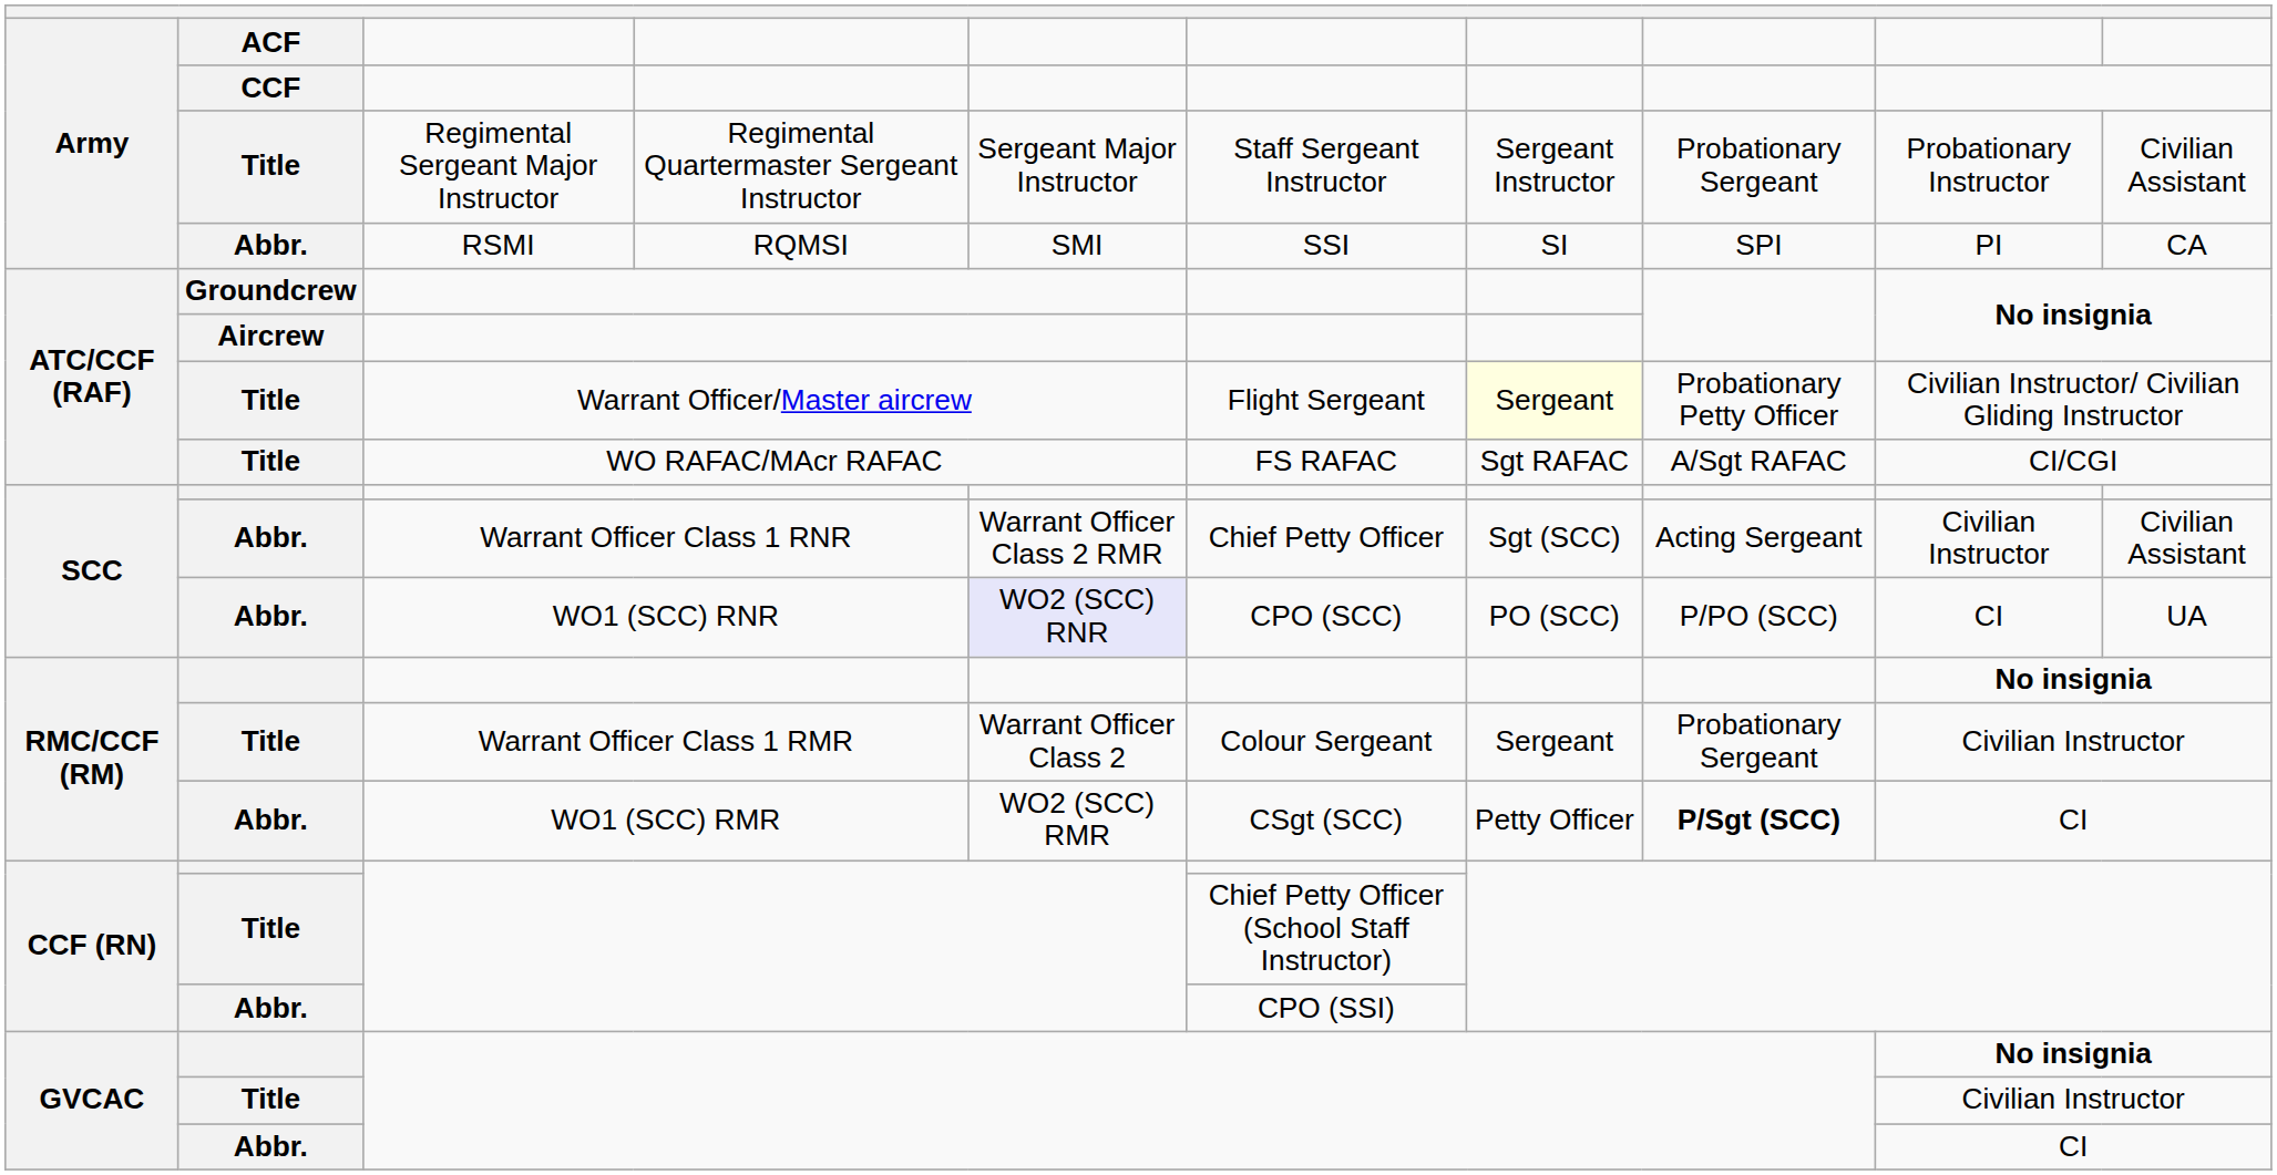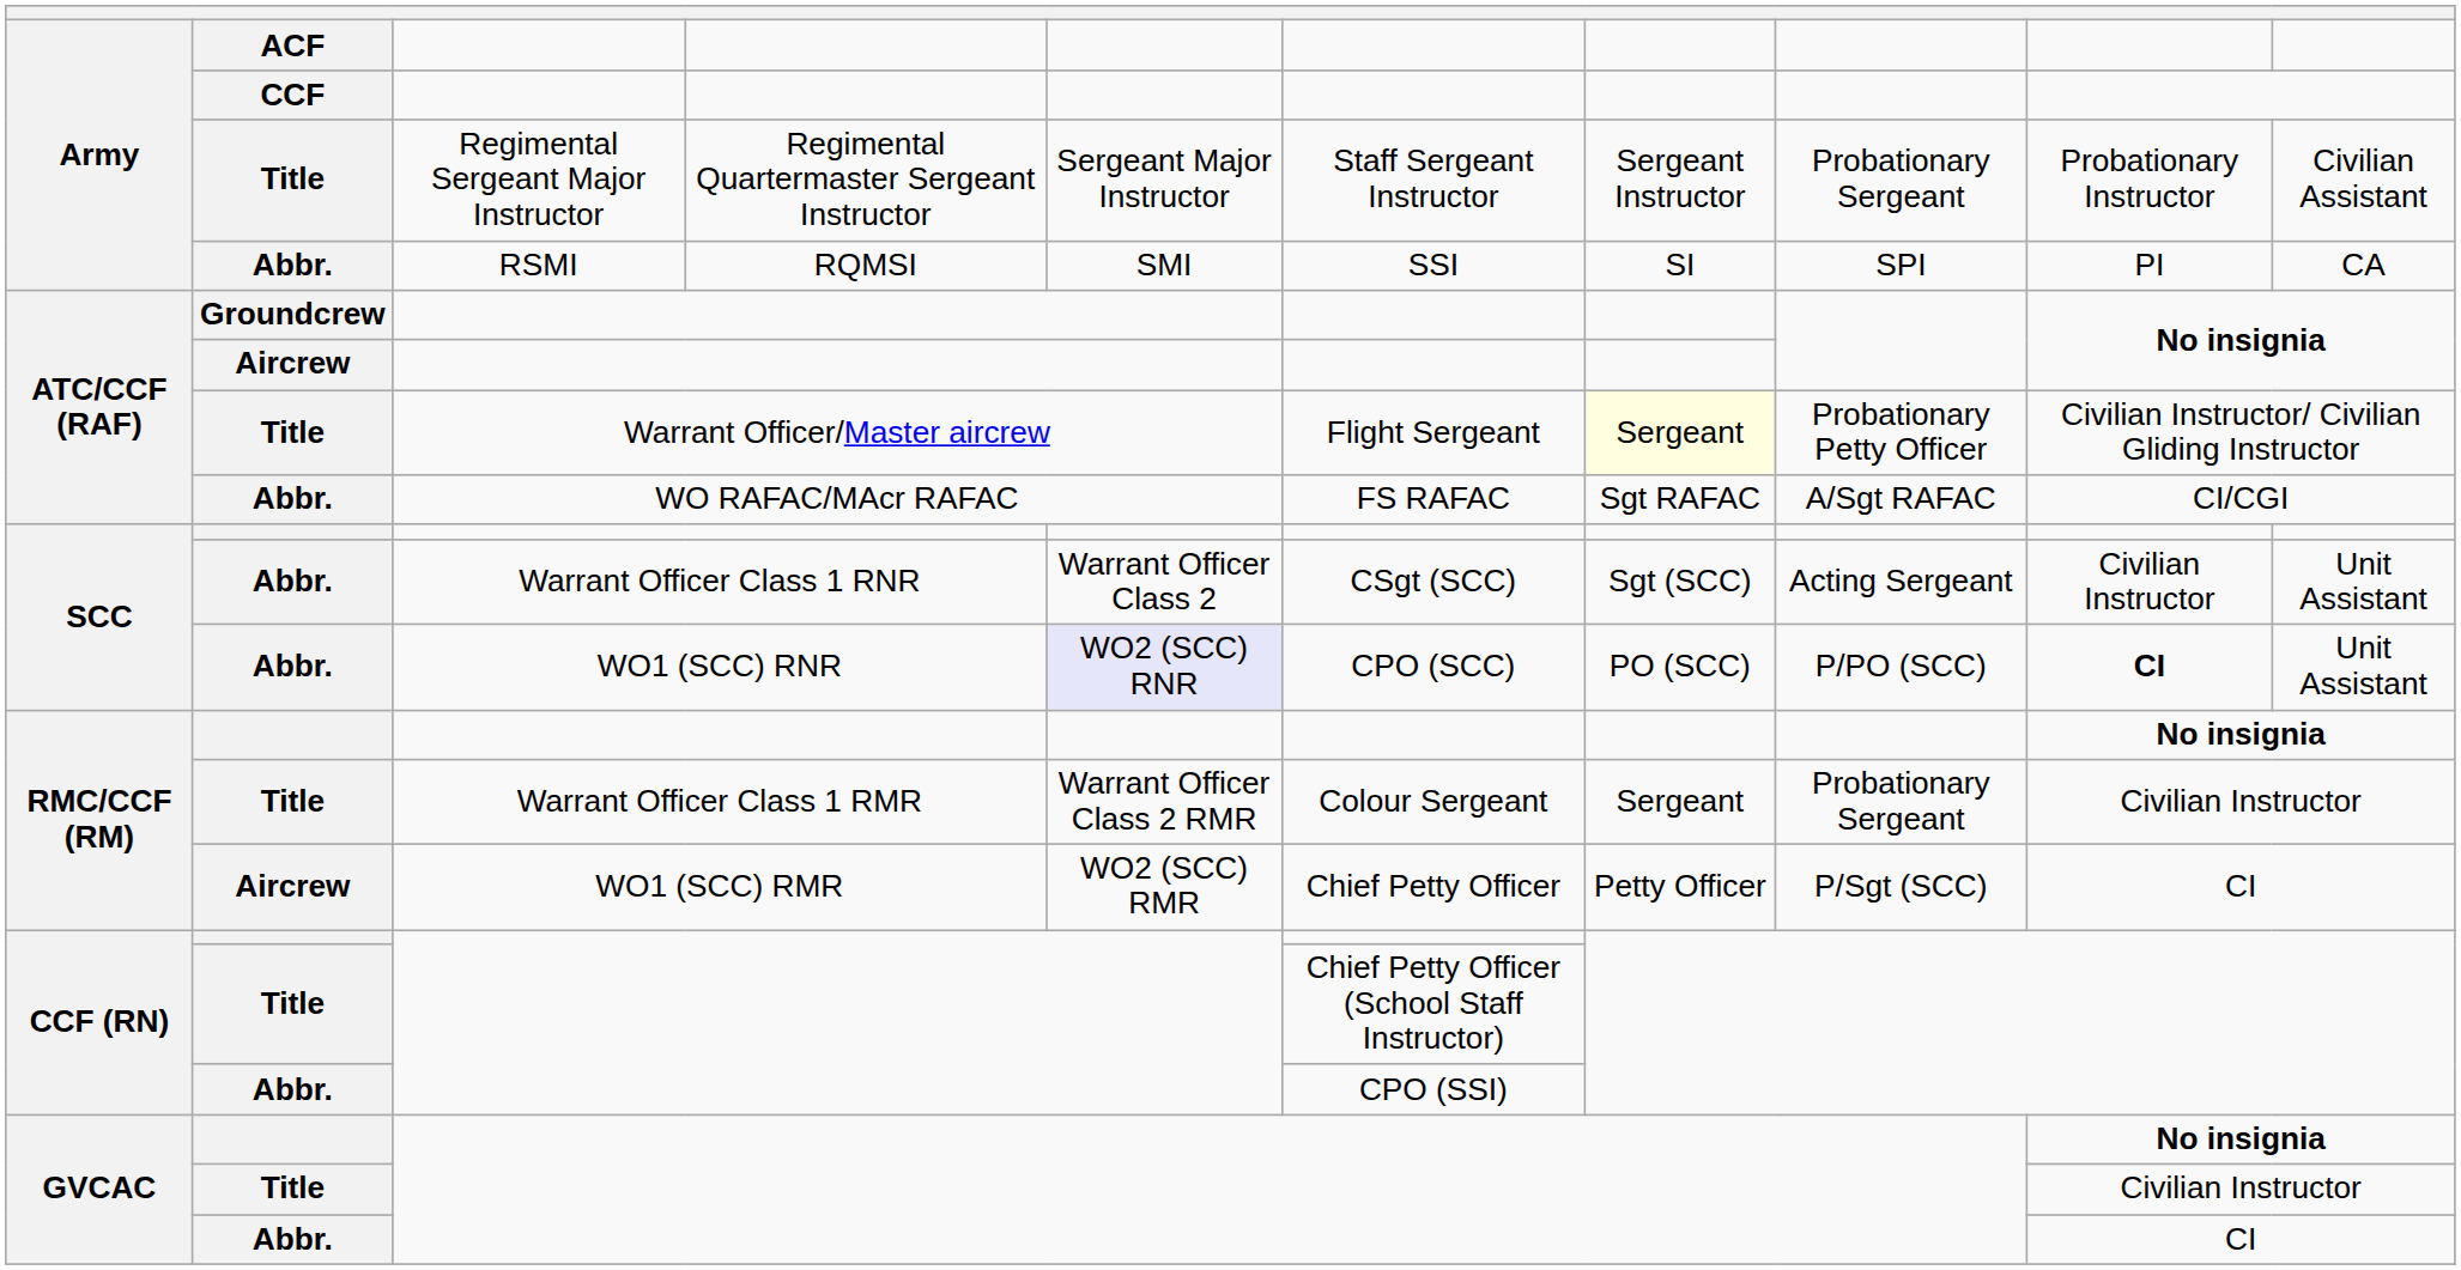WO RAFAC/MAcr RAFAC | ACF: Title -> Abbr.
Warrant Officer Class 1 RNR | column 5: Warrant Officer Class 2 RMR -> Warrant Officer Class 2
Warrant Officer Class 1 RNR | column 6: Chief Petty Officer -> CSgt (SCC)
Warrant Officer Class 1 RNR | column 10: Civilian Assistant -> Unit Assistant
WO1 (SCC) RNR | column 9: normal -> bold
WO1 (SCC) RNR | column 10: UA -> Unit Assistant
Warrant Officer Class 1 RMR | column 5: Warrant Officer Class 2 -> Warrant Officer Class 2 RMR
WO1 (SCC) RMR | ACF: Abbr. -> Aircrew
WO1 (SCC) RMR | column 6: CSgt (SCC) -> Chief Petty Officer
WO1 (SCC) RMR | column 8: bold -> normal
